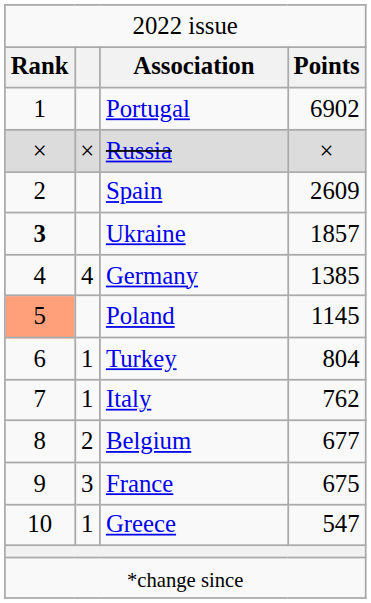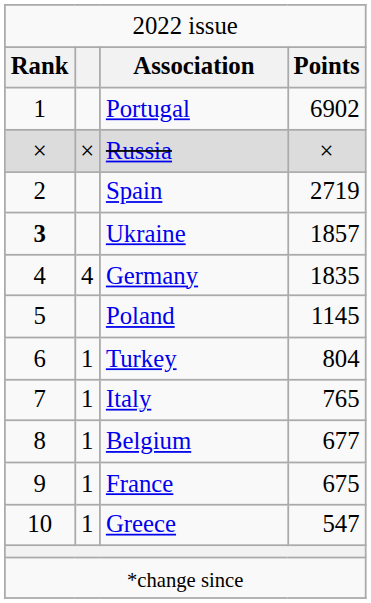Spain | column 4: 2609 -> 2719
Germany | column 4: 1385 -> 1835
Poland | column 1: lightsalmon background -> no background
Italy | column 4: 762 -> 765
Belgium | column 2: 2 -> 1
France | column 2: 3 -> 1
